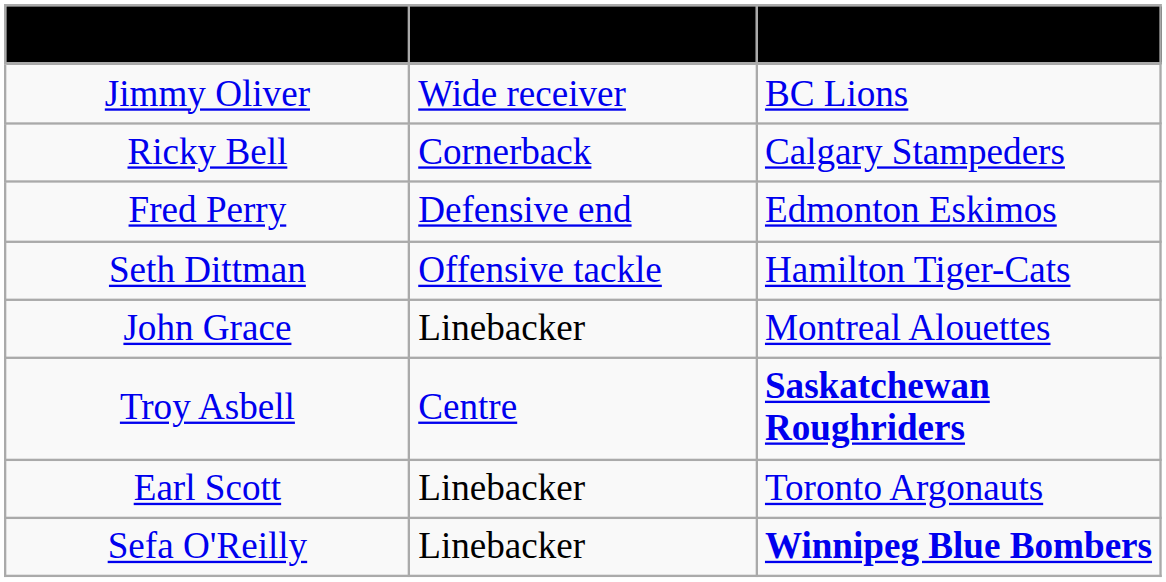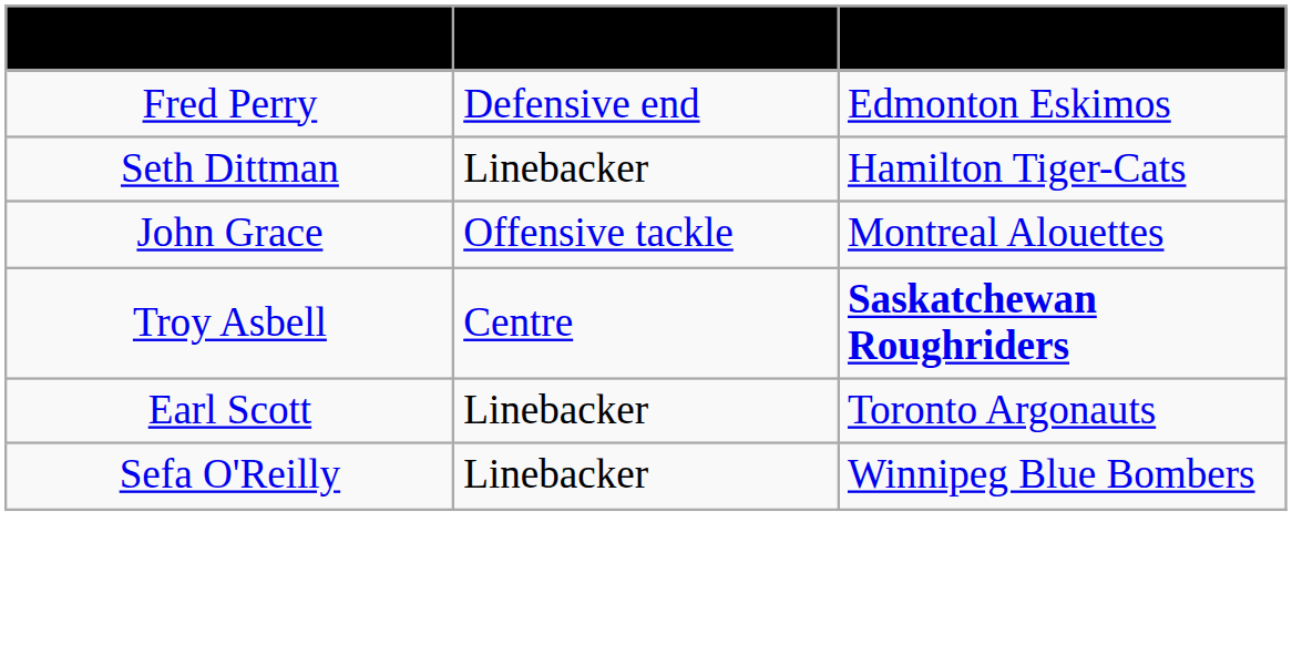- row: Jimmy Oliver | Wide receiver | BC Lions
- row: Ricky Bell | Cornerback | Calgary Stampeders
Seth Dittman | Position: Offensive tackle -> Linebacker
John Grace | Position: Linebacker -> Offensive tackle
Sefa O'Reilly | Original CFL Team: bold -> normal
